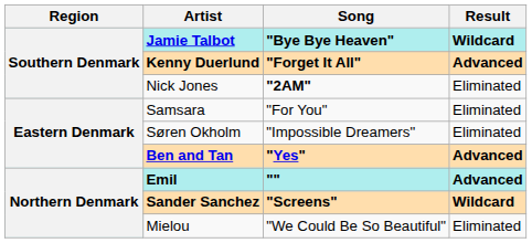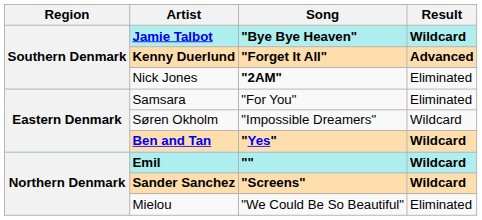Søren Okholm | Result: Eliminated -> Wildcard
Ben and Tan | Result: Advanced -> Wildcard
Emil | Result: Advanced -> Wildcard
